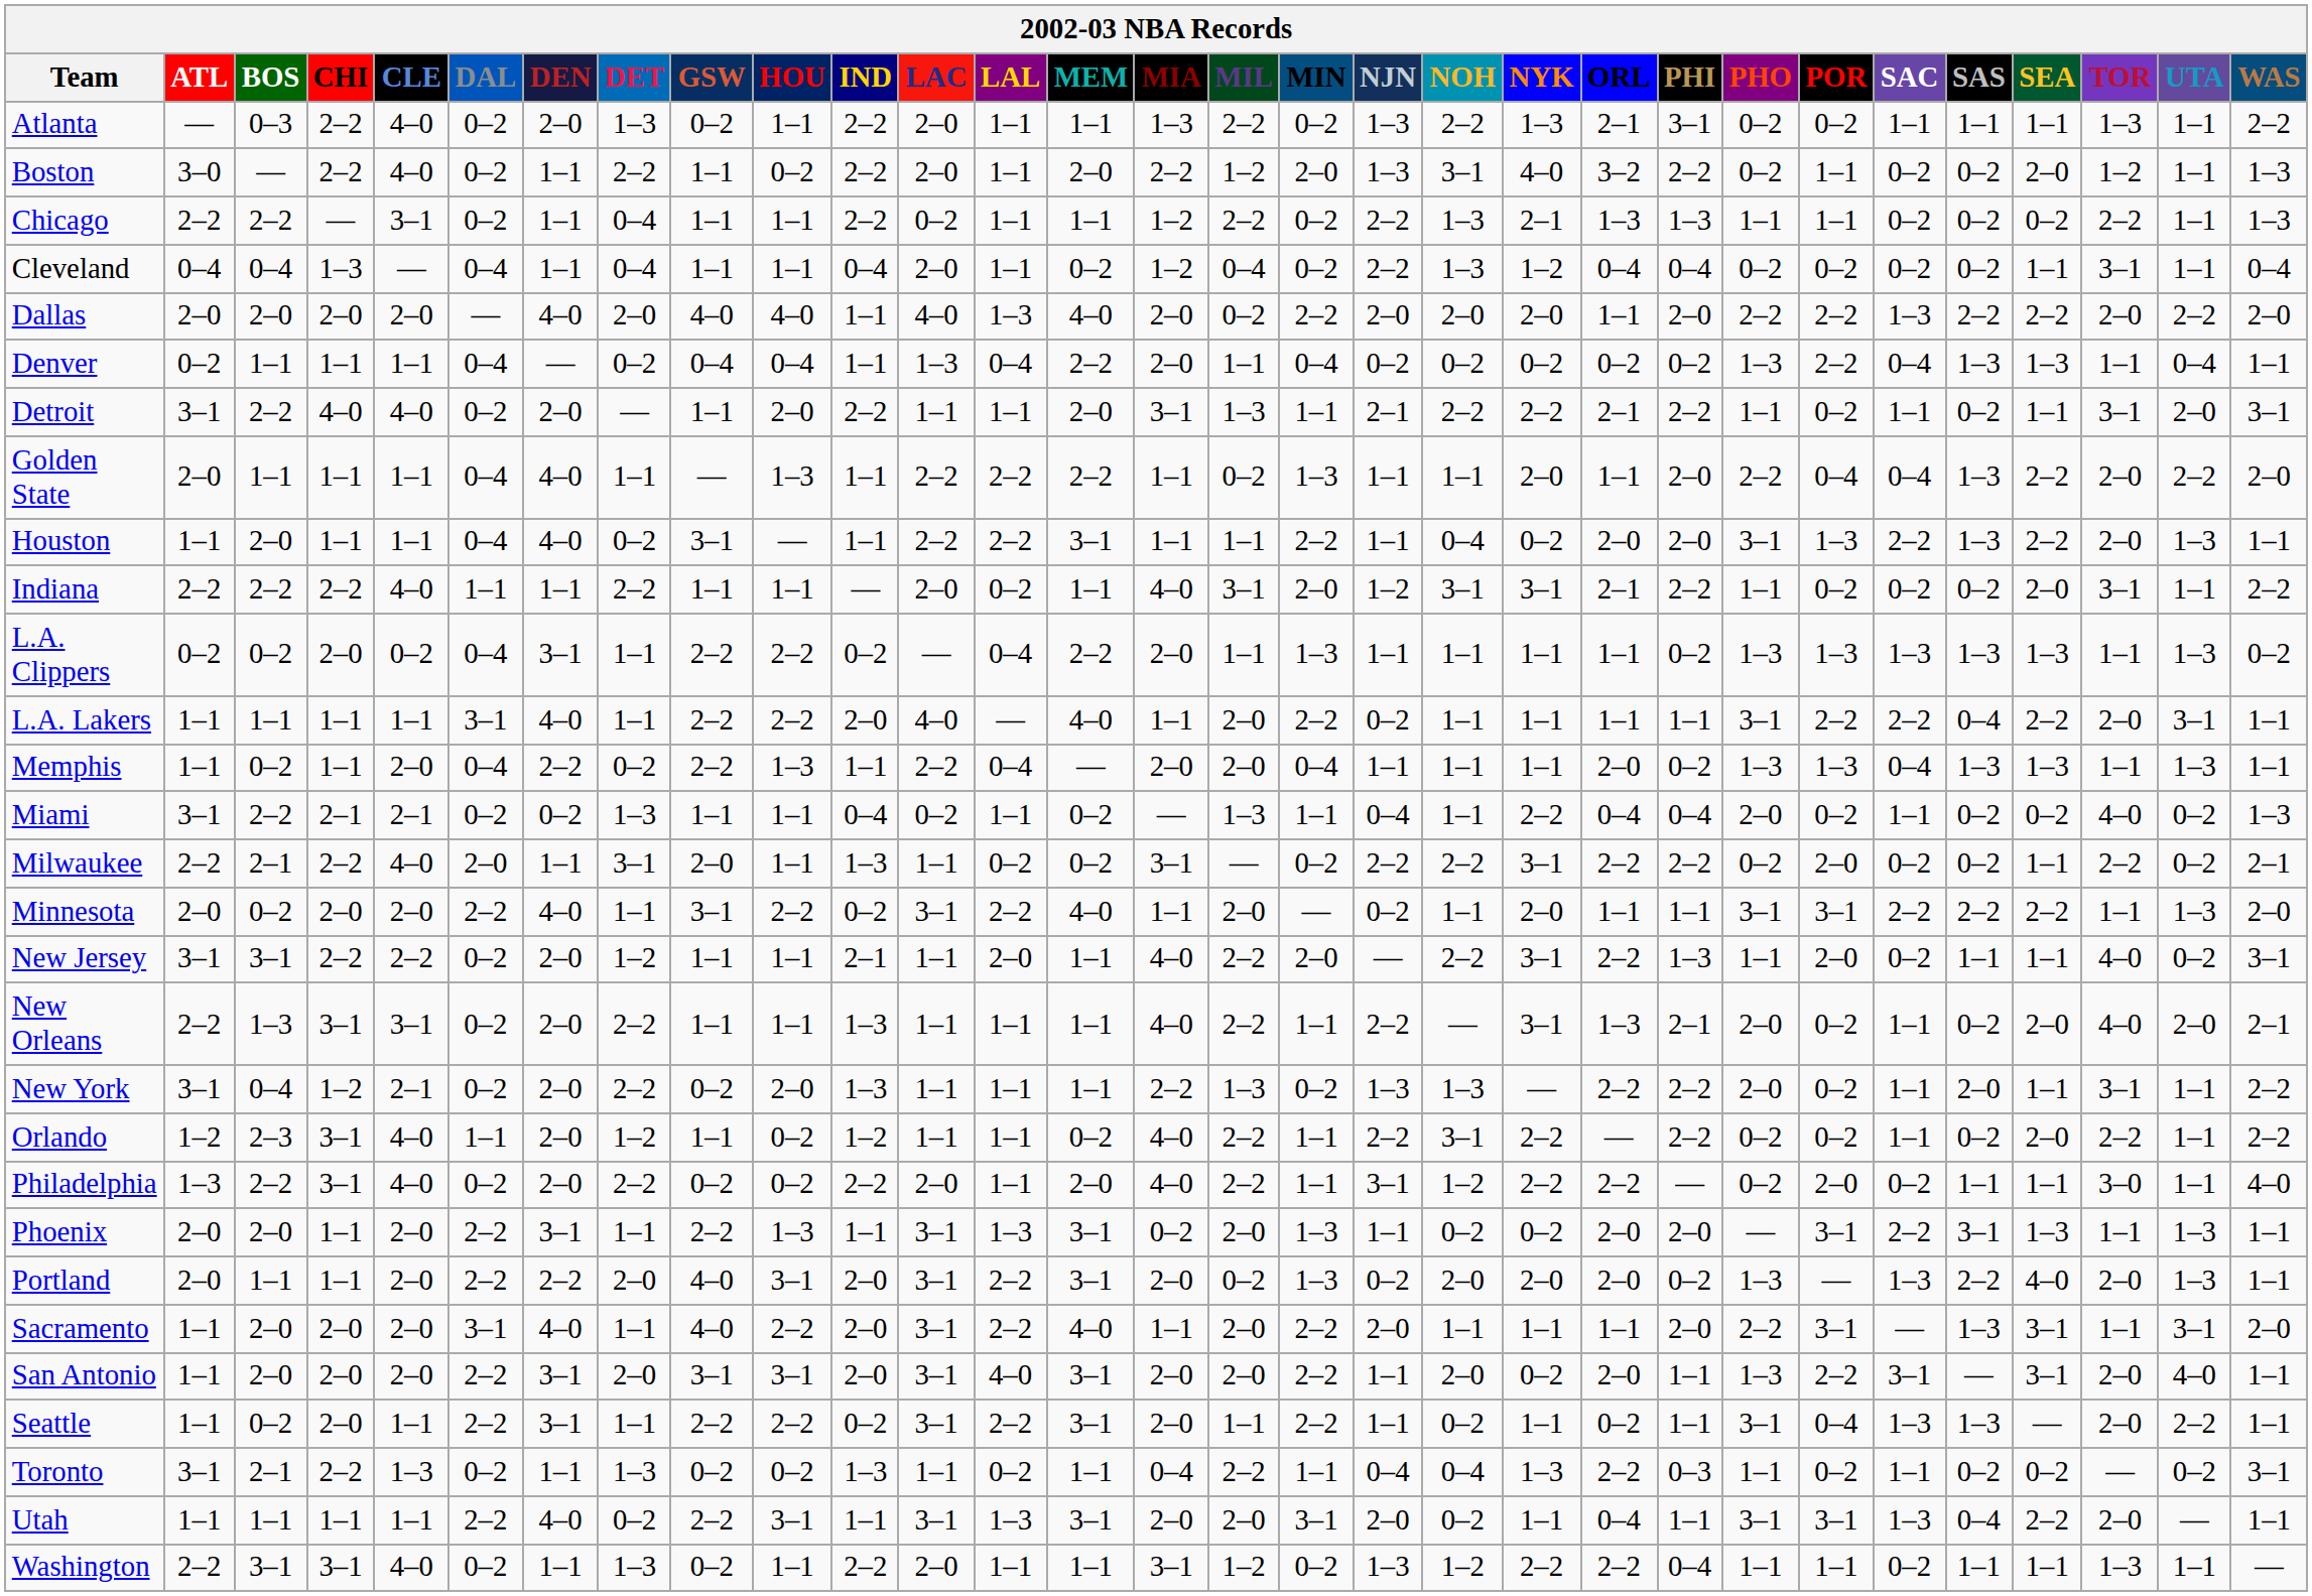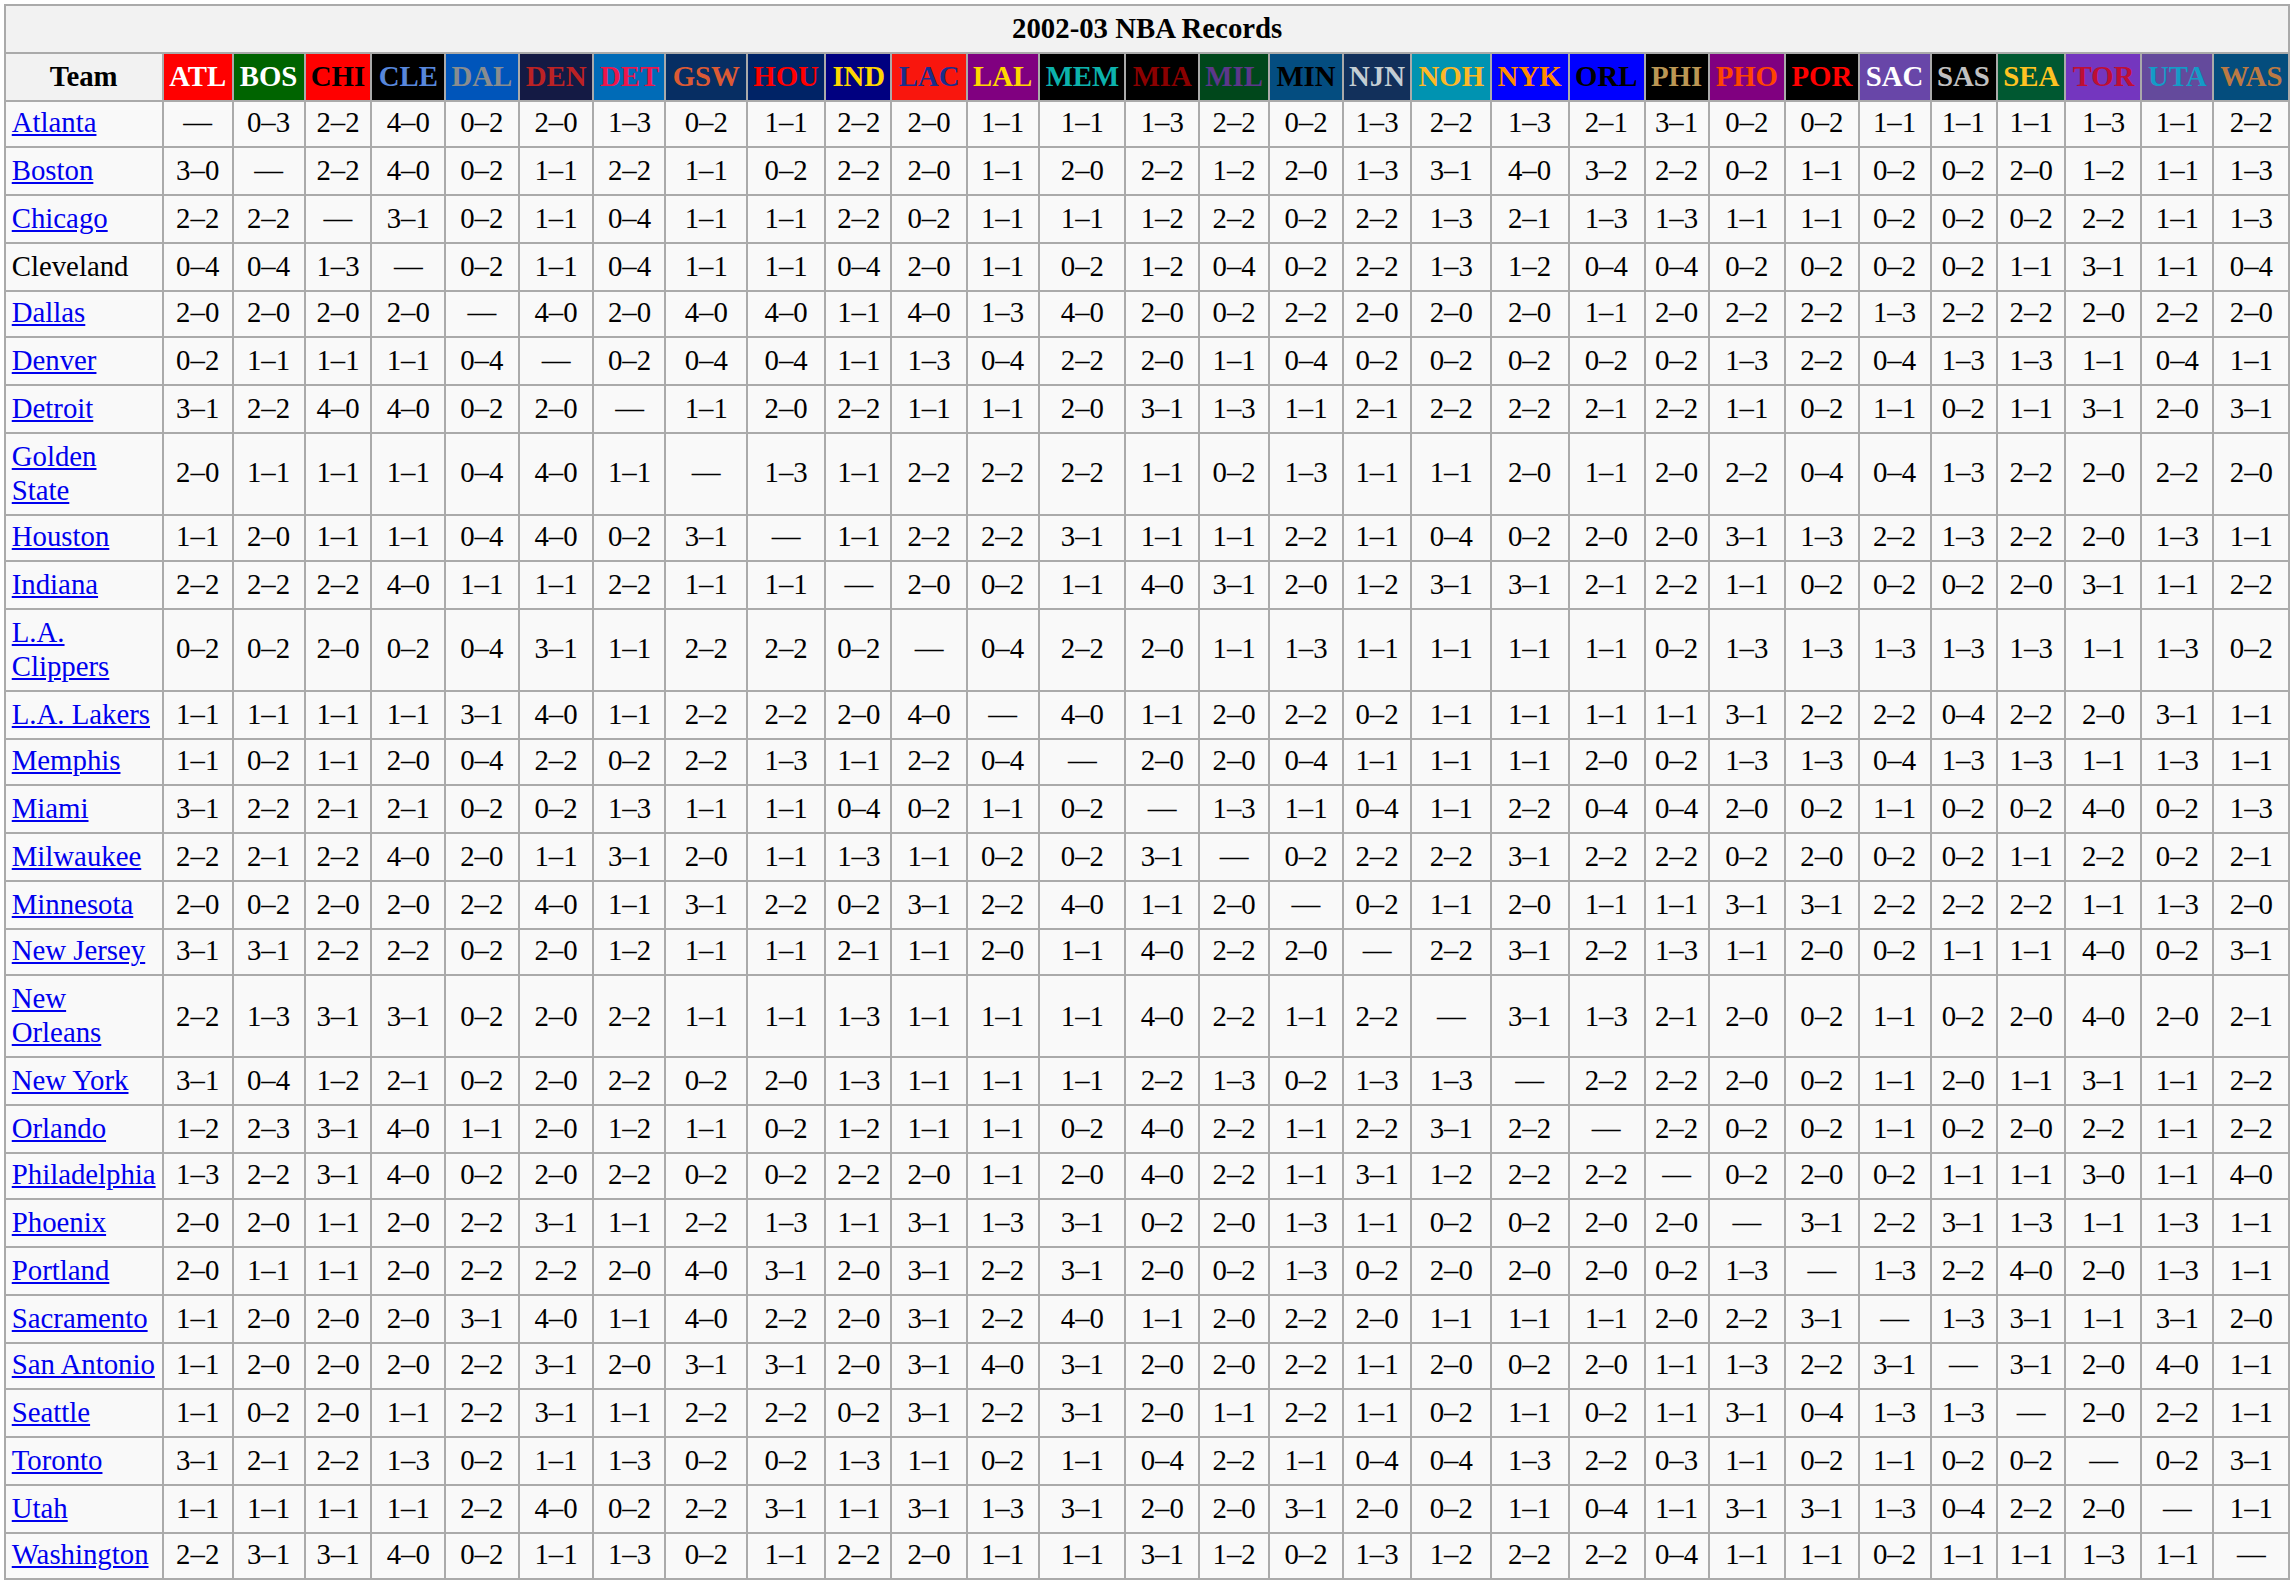Cleveland | DAL: 0–4 -> 0–2
